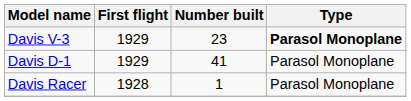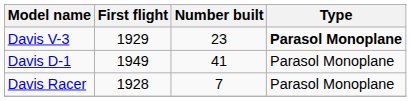Davis D-1 | First flight: 1929 -> 1949
Davis Racer | Number built: 1 -> 7
